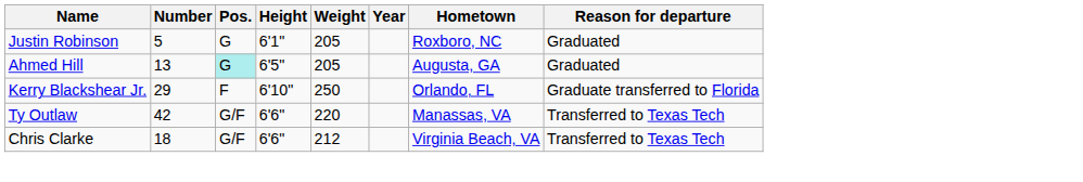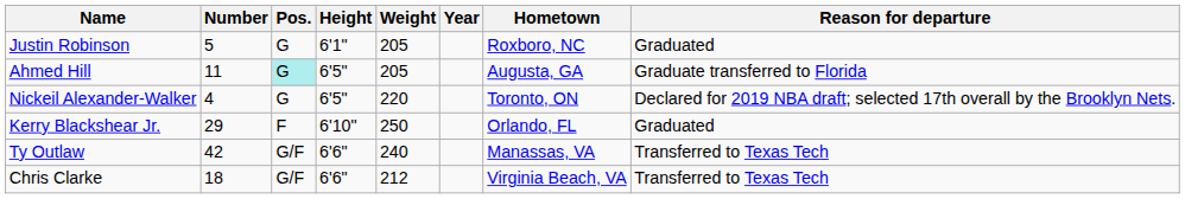Ahmed Hill | Number: 13 -> 11
Ahmed Hill | Reason for departure: Graduated -> Graduate transferred to Florida
+ row: Nickeil Alexander-Walker | 4 | G | 6'5" | 220 | Toronto, ON | Declared for 2019 NBA draft; selected 17th overall by the Brooklyn Nets.
Kerry Blackshear Jr. | Reason for departure: Graduate transferred to Florida -> Graduated
Ty Outlaw | Weight: 220 -> 240
